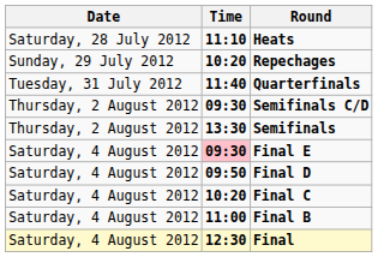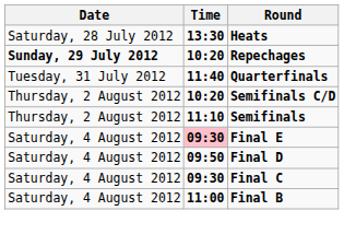Heats | Time: 11:10 -> 13:30
Repechages | Date: normal -> bold
Semifinals C/D | Time: 09:30 -> 10:20
Semifinals | Time: 13:30 -> 11:10
Final C | Time: 10:20 -> 09:30
- row: Saturday, 4 August 2012 | 12:30 | Final
